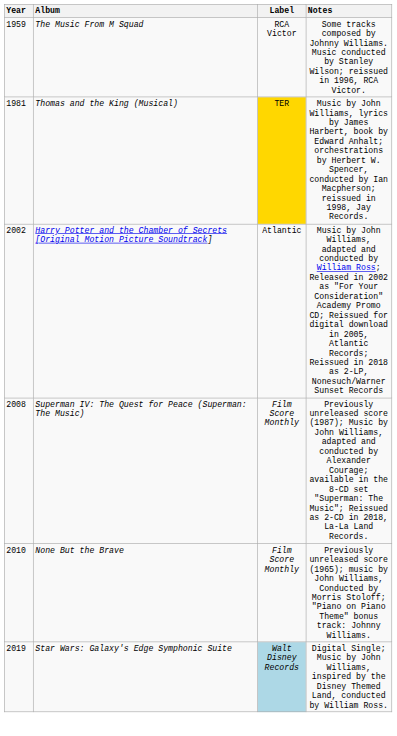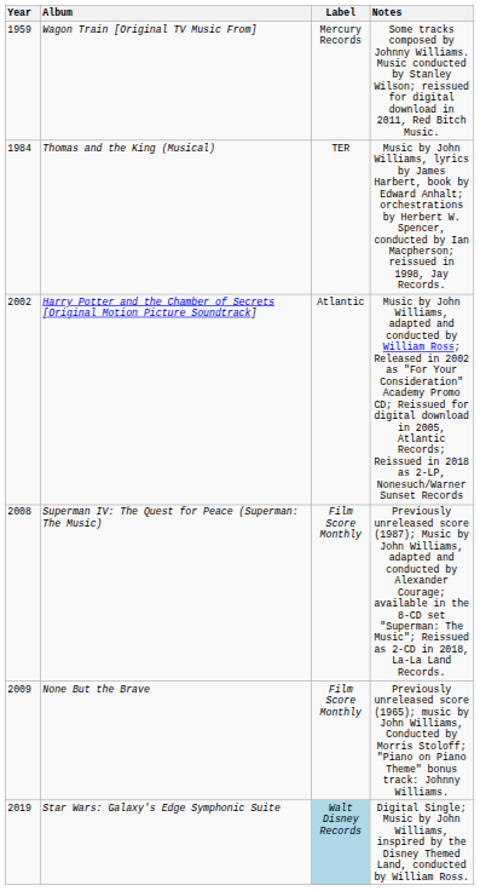+ row: 1959 | Wagon Train [Original TV Music From] | Mercury Records | Some tracks composed by Johnny Williams. Music conducted by Stanley Wilson; reissued for digital download in 2011, Red Bitch Music.
- row: 1959 | The Music From M Squad | RCA Victor | Some tracks composed by Johnny Williams. Music conducted by Stanley Wilson; reissued in 1996, RCA Victor.
Thomas and the King (Musical) | Year: 1981 -> 1984
Thomas and the King (Musical) | Label: gold background -> no background
None But the Brave | Year: 2010 -> 2009
